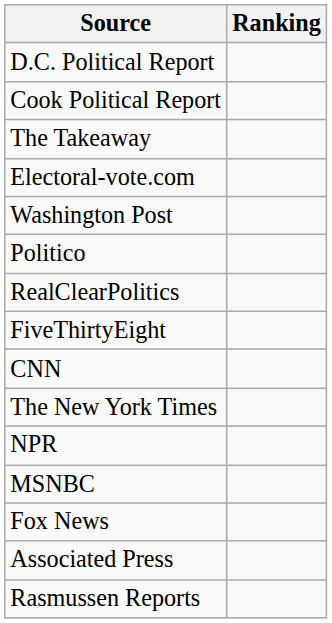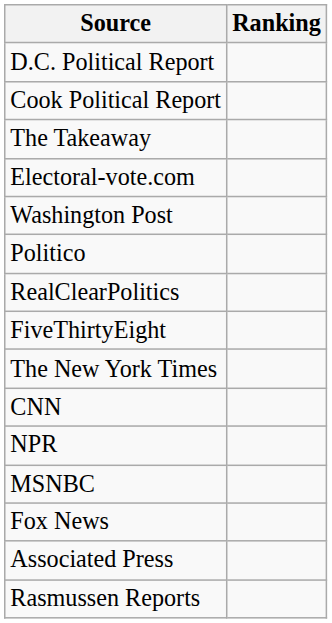rows swapped: The New York Times <-> CNN
